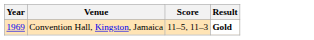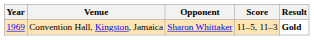+ column: Opponent | Sharon Whittaker
